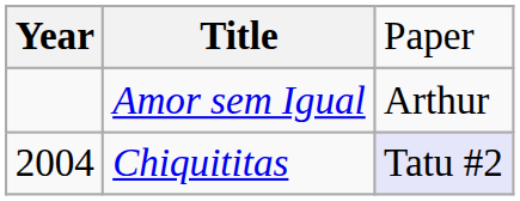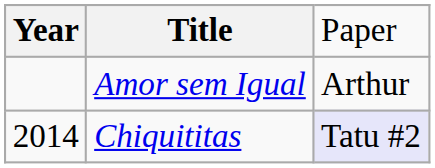Chiquititas | column 1: 2004 -> 2014
